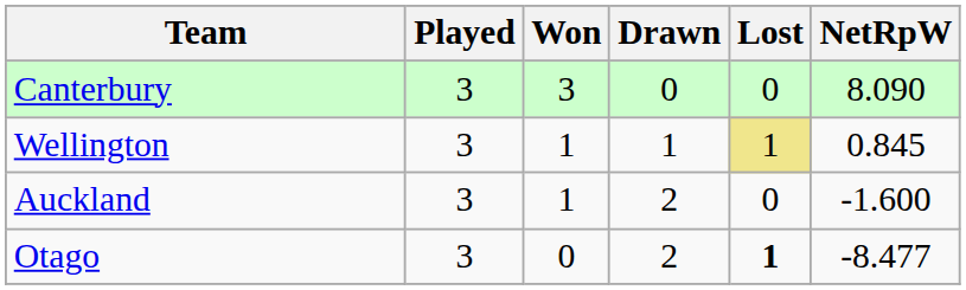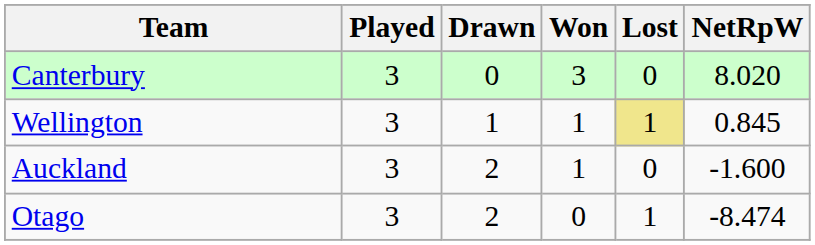columns swapped: Won <-> Drawn
Canterbury | NetRpW: 8.090 -> 8.020
Otago | Lost: bold -> normal
Otago | NetRpW: -8.477 -> -8.474
